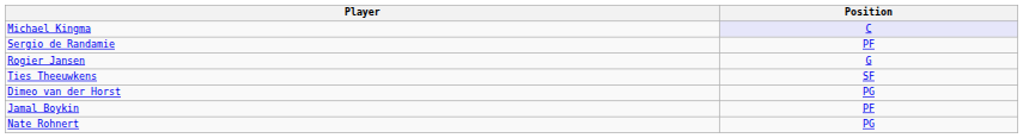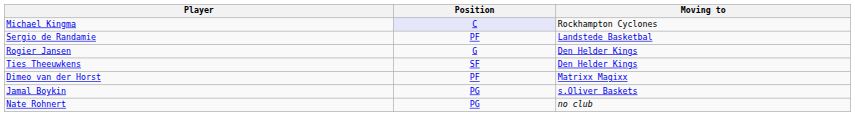+ column: Moving to | Rockhampton Cyclones | Landstede Basketbal | Den Helder Kings | Den Helder Kings | Matrixx Magixx | s.Oliver Baskets | no club
Dimeo van der Horst | Position: PG -> PF
Jamal Boykin | Position: PF -> PG
